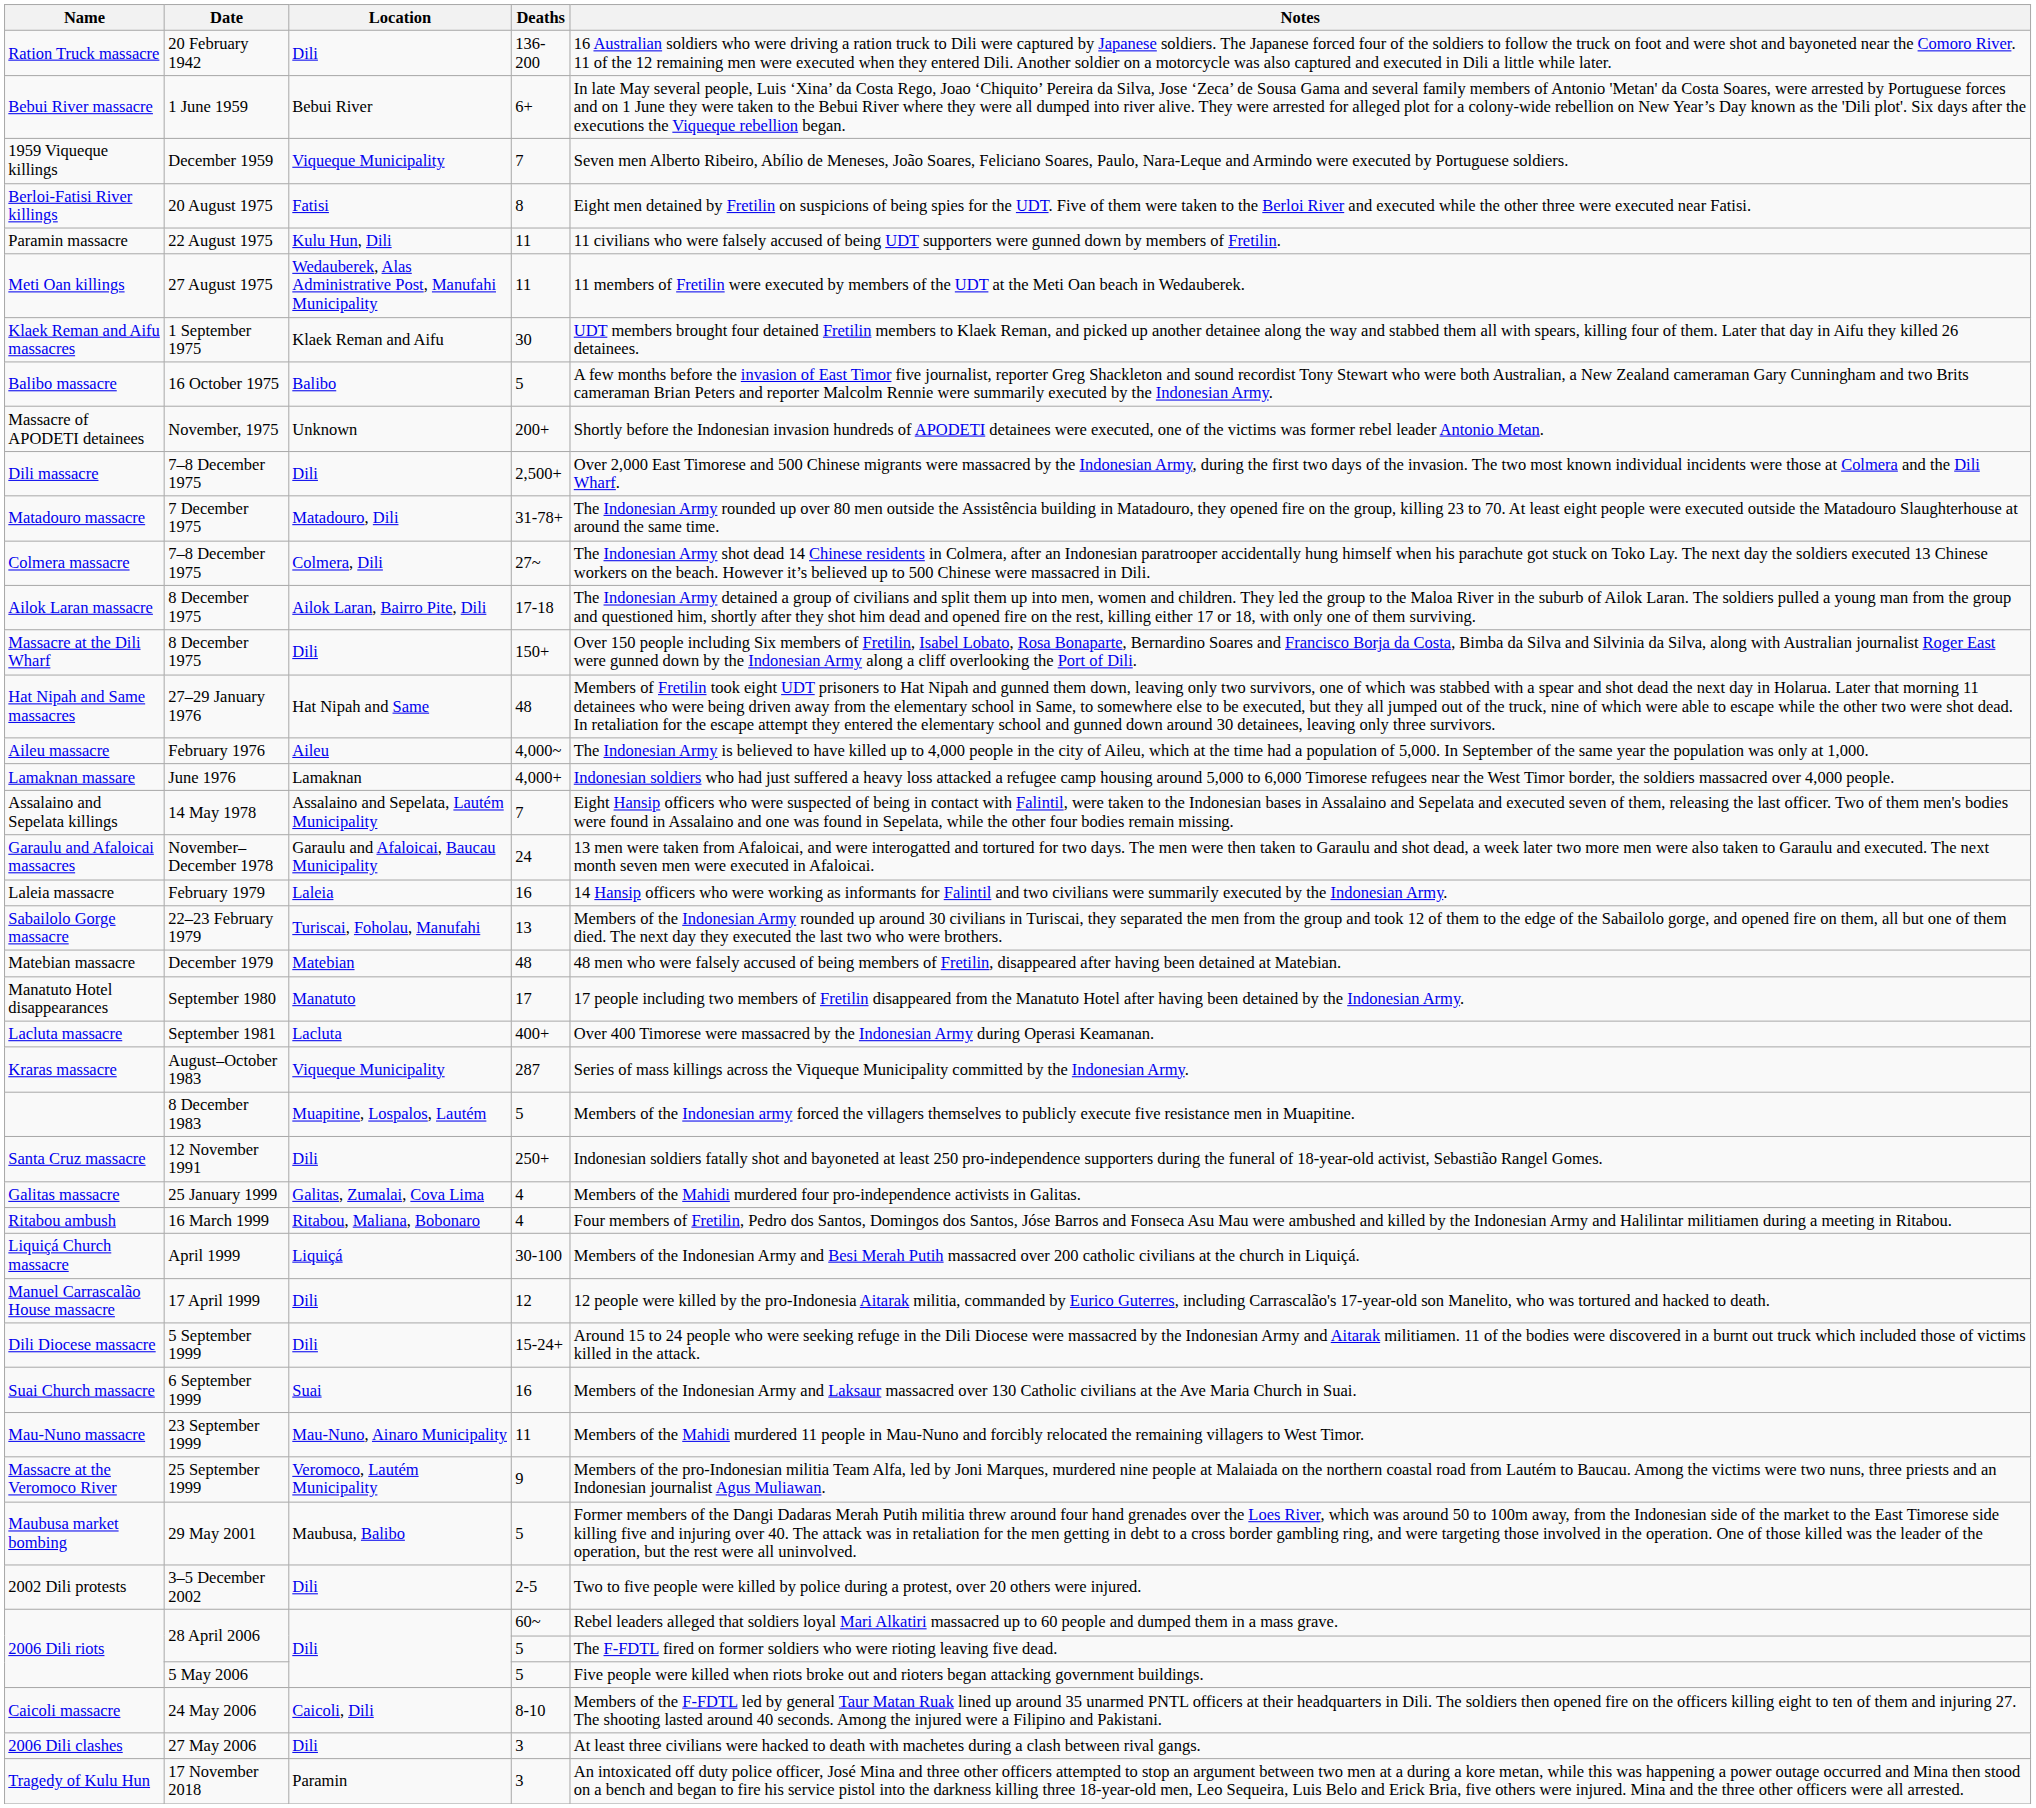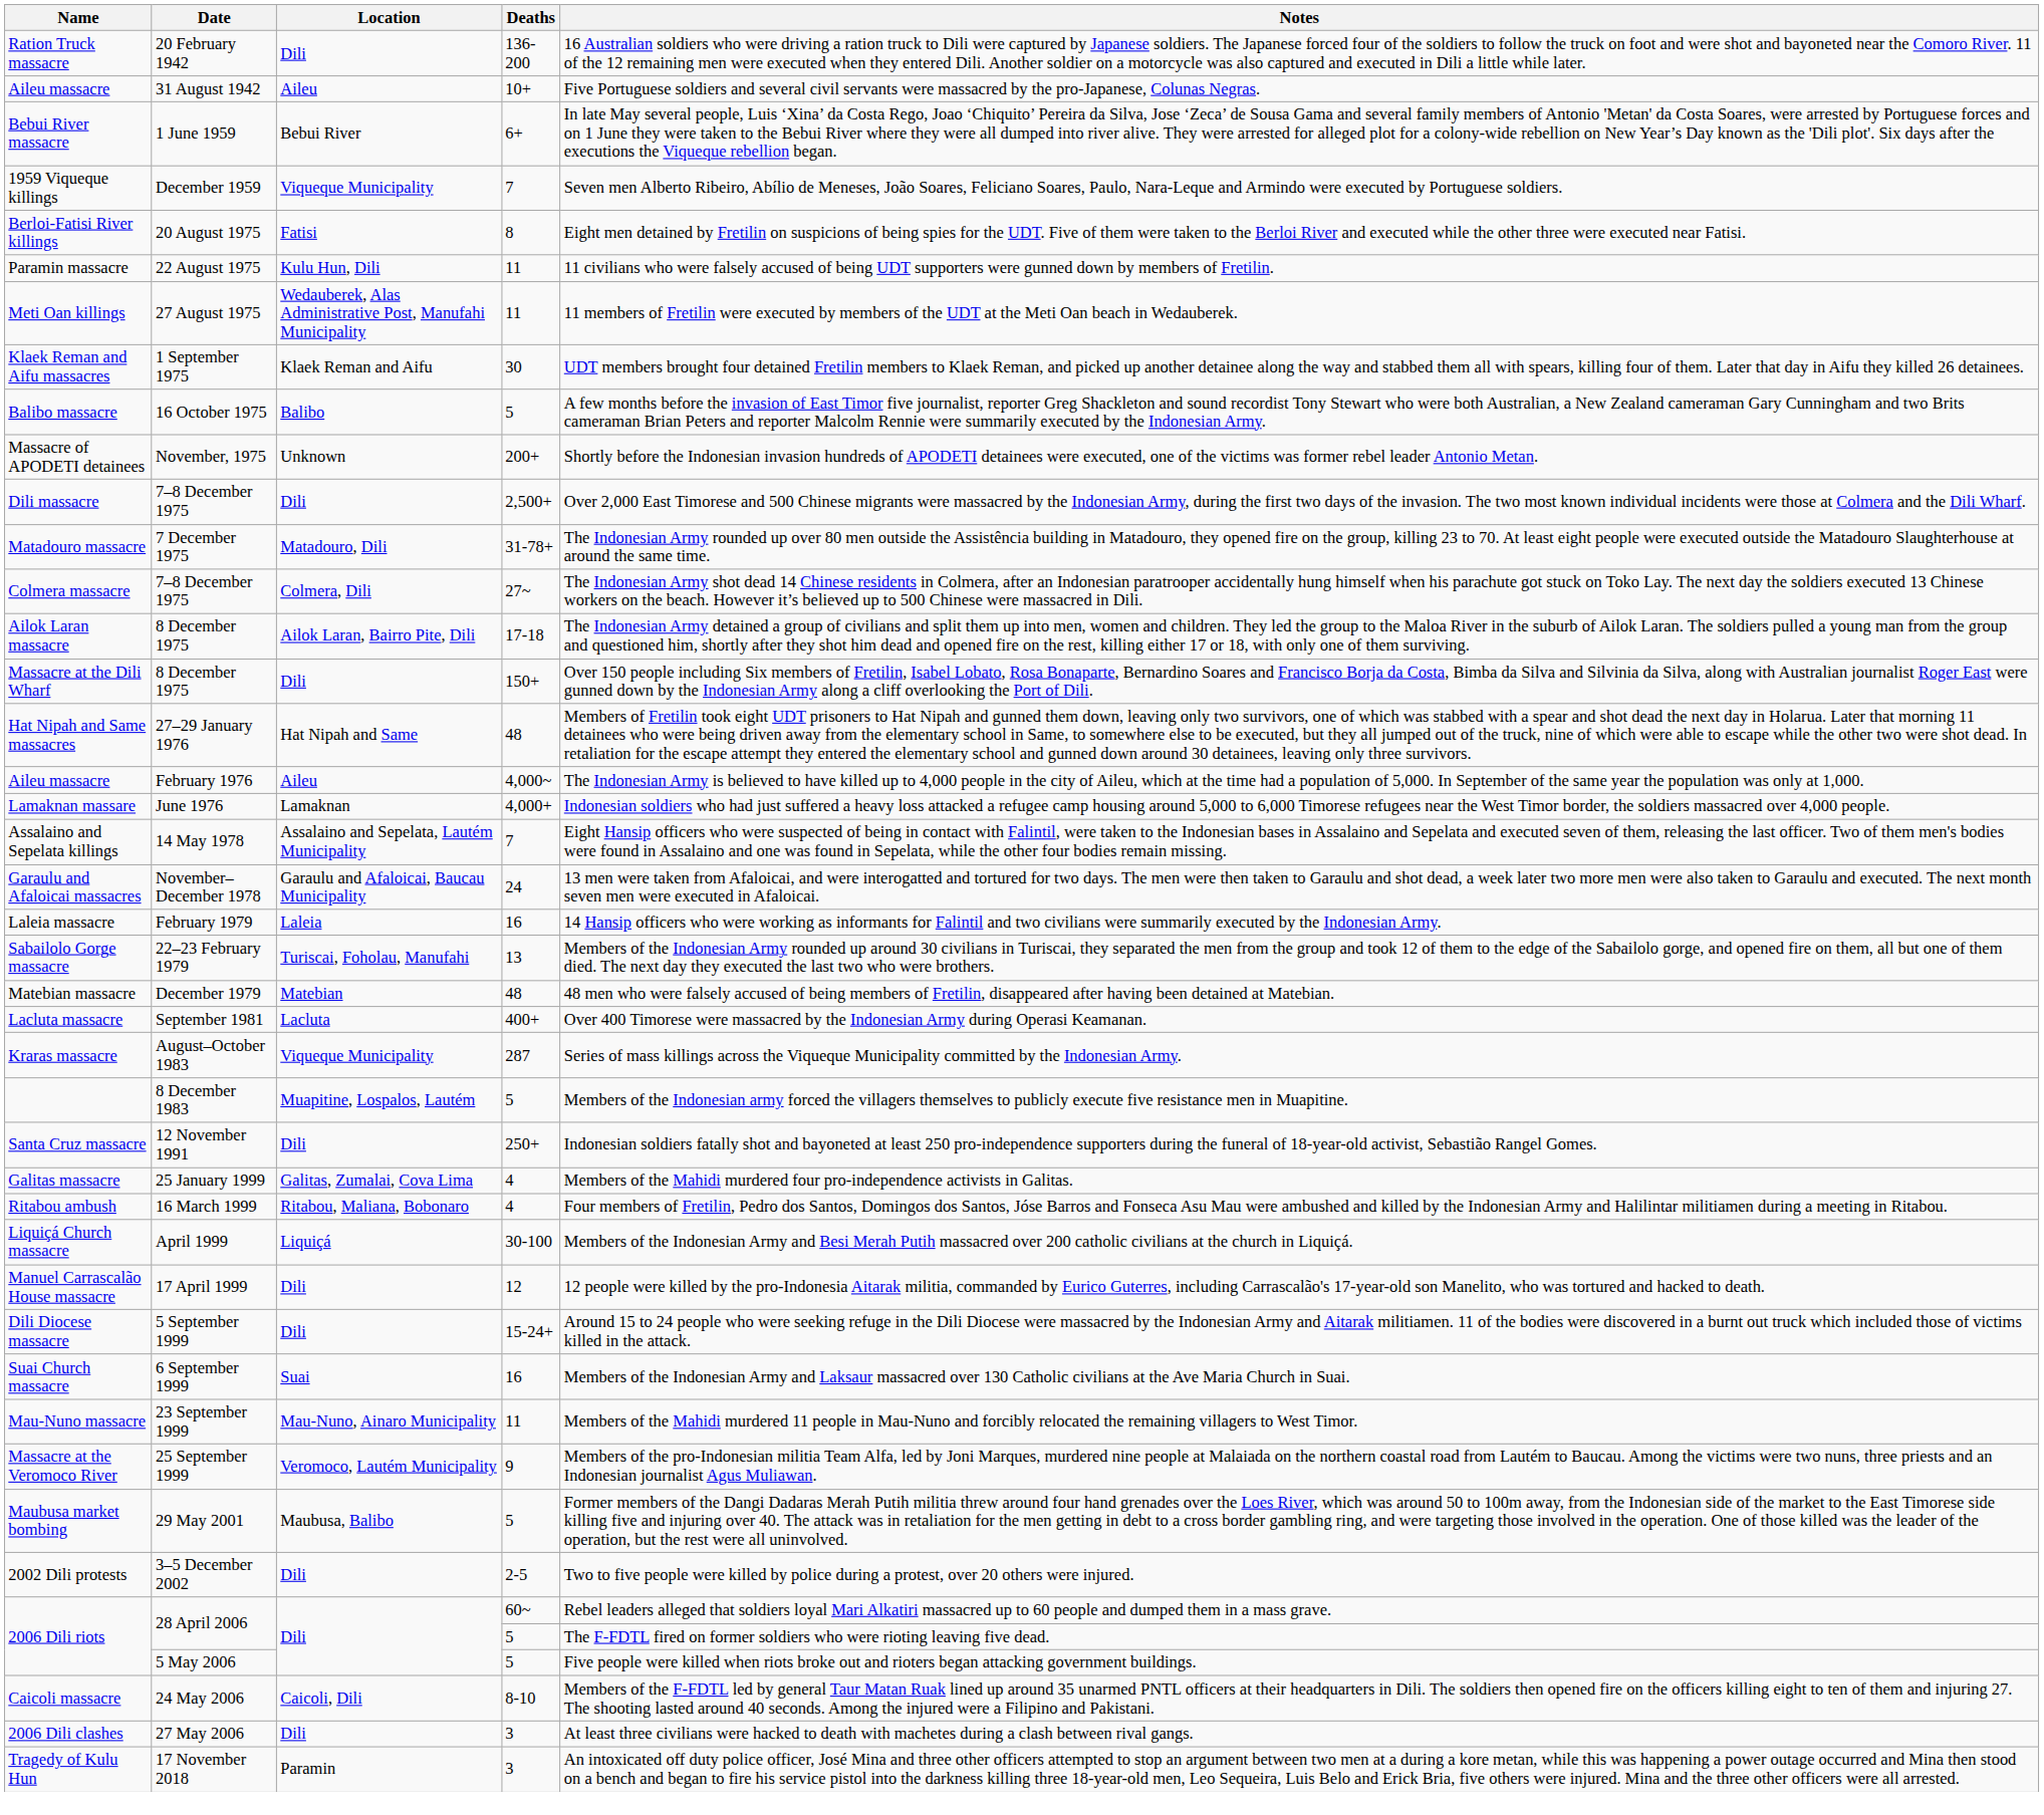+ row: Aileu massacre | 31 August 1942 | Aileu | 10+ | Five Portuguese soldiers and several civil servants were massacred by the pro-Japanese, Colunas Negras.
- row: Manatuto Hotel disappearances | September 1980 | Manatuto | 17 | 17 people including two members of Fretilin disappeared from the Manatuto Hotel after having been detained by the Indonesian Army.
